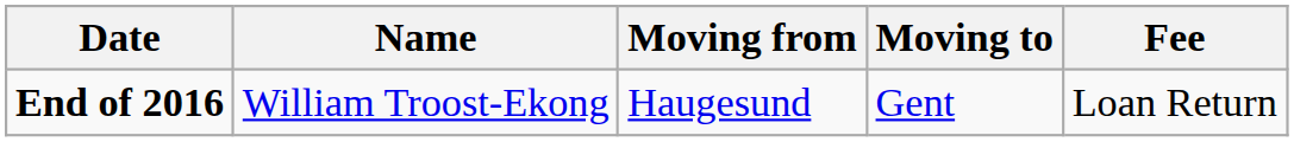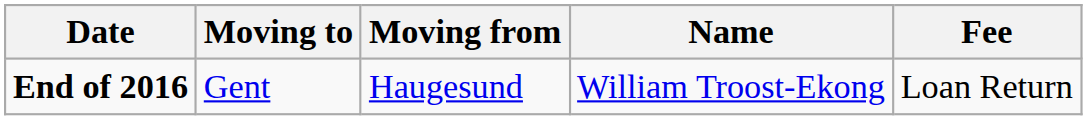columns swapped: Name <-> Moving to
